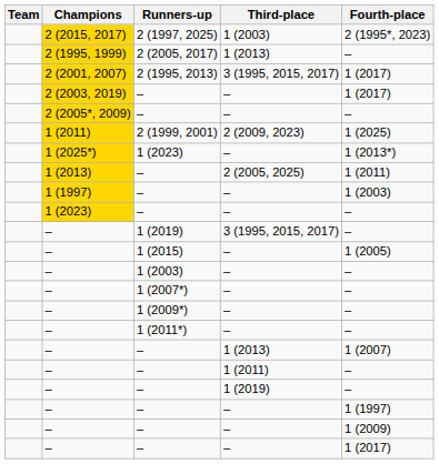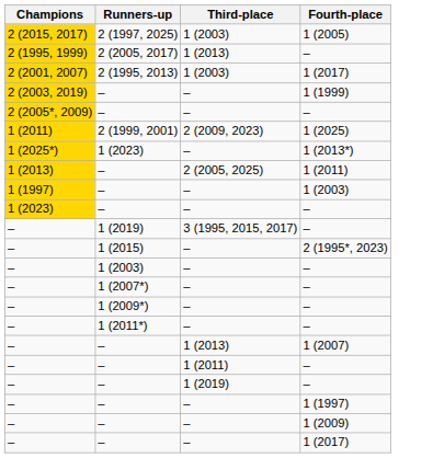- column: Team
2 (1997, 2025) | Fourth-place: 2 (1995*, 2023) -> 1 (2005)
2 (1995, 2013) | Third-place: 3 (1995, 2015, 2017) -> 1 (2003)
2 (2003, 2019) / – | Fourth-place: 1 (2017) -> 1 (1999)
1 (2015) | Fourth-place: 1 (2005) -> 2 (1995*, 2023)
